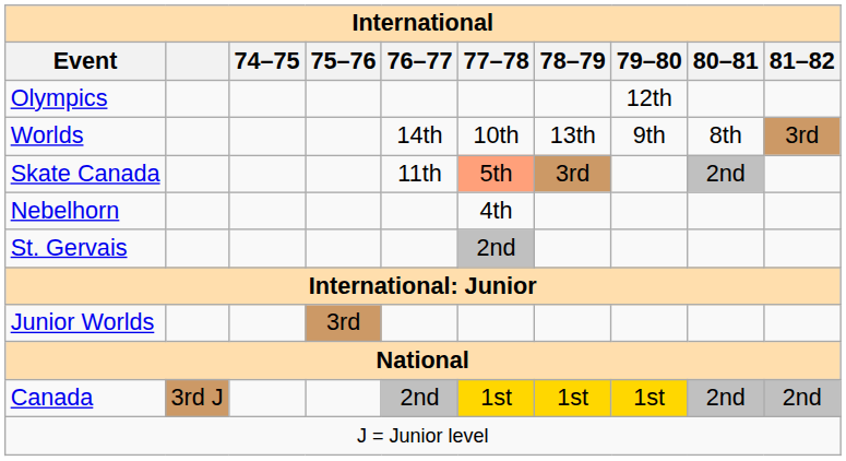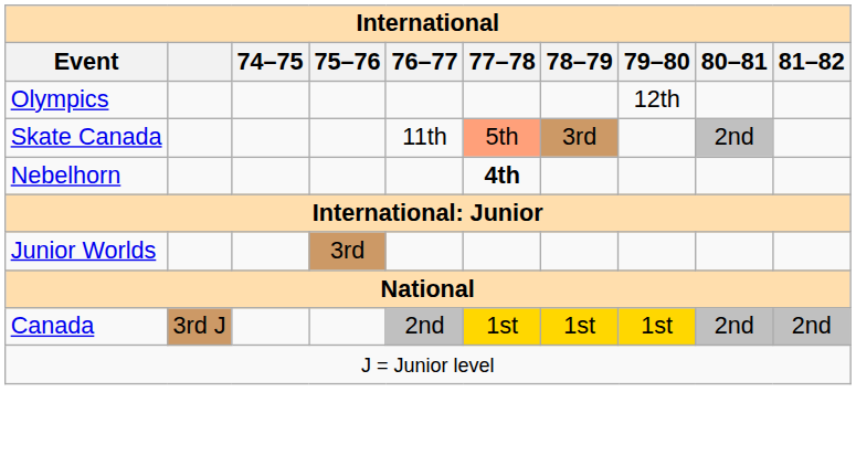- row: Worlds | 14th | 10th | 13th | 9th | 8th | 3rd
Nebelhorn | 77–78: normal -> bold
- row: St. Gervais | 2nd
